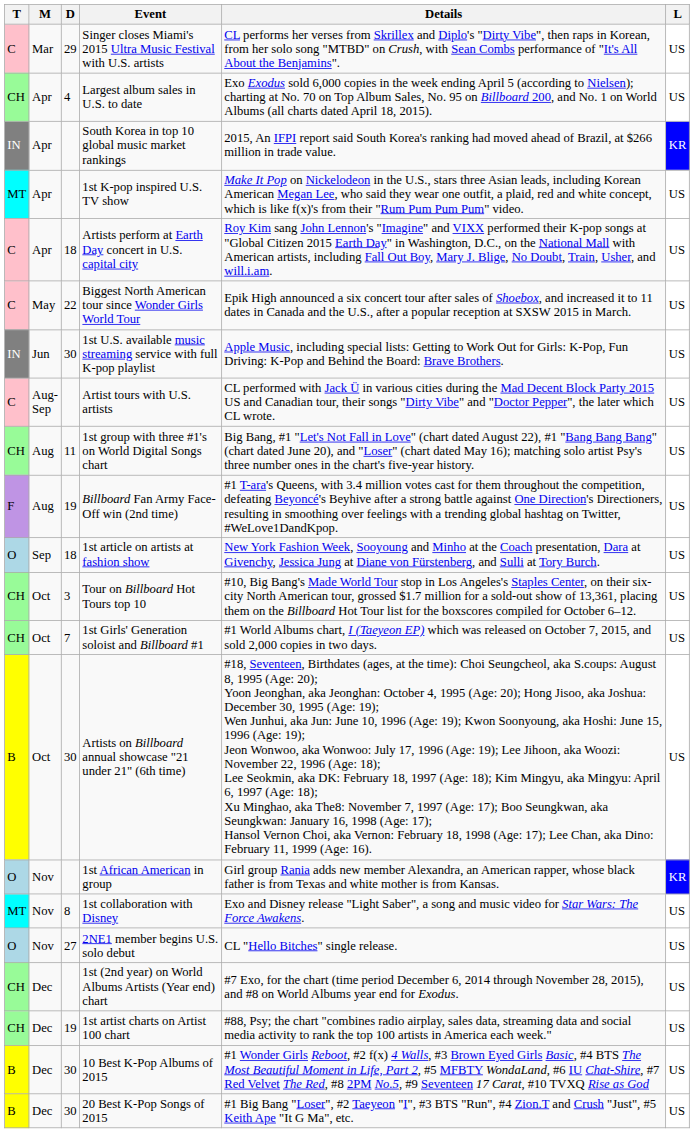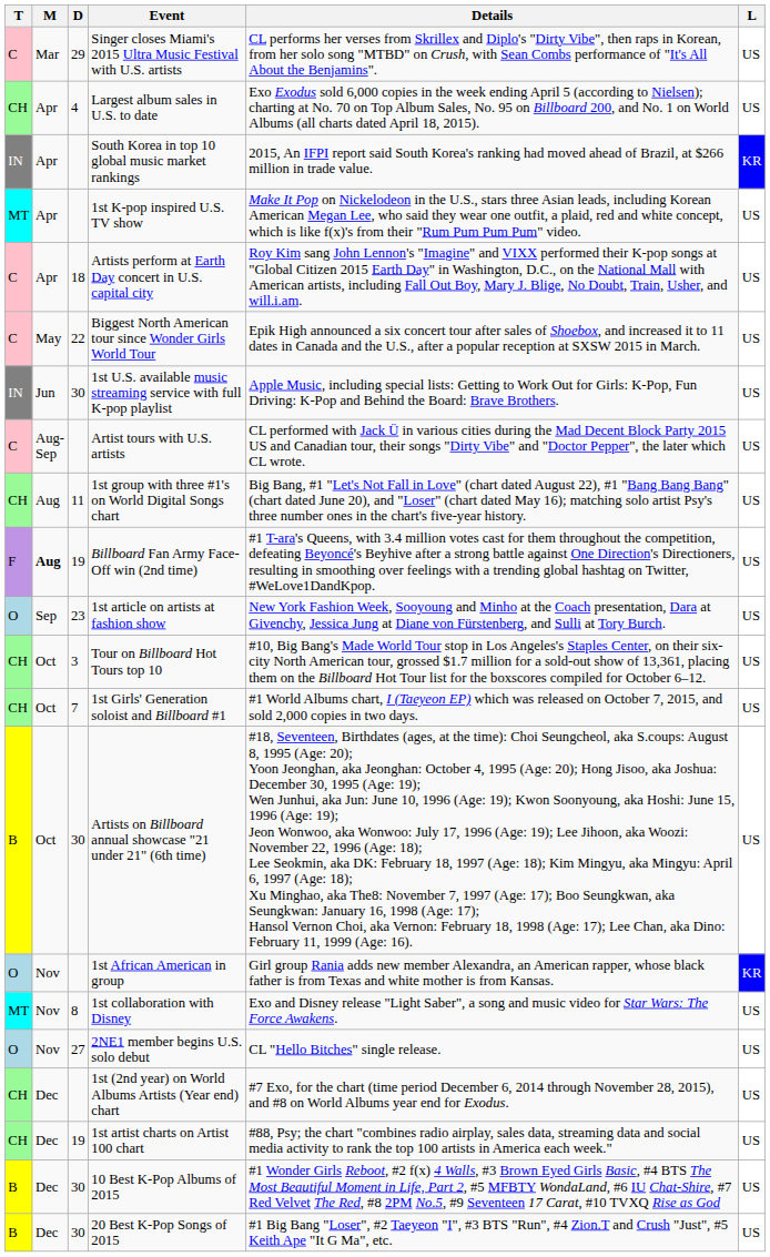Billboard Fan Army Face-Off win (2nd time) | M: normal -> bold
1st article on artists at fashion show | D: 18 -> 23
